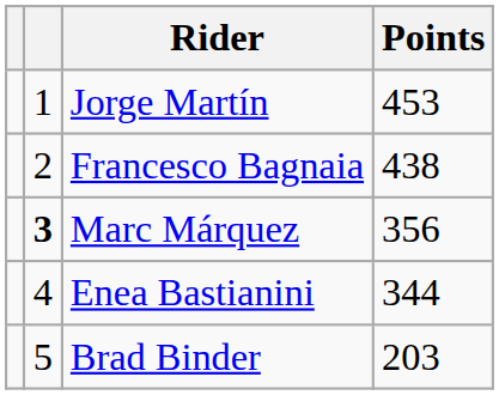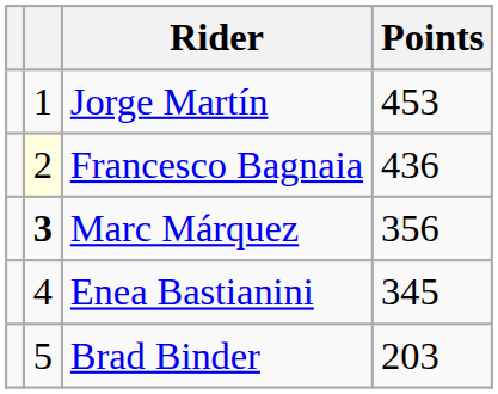Francesco Bagnaia | column 2: no background -> lightyellow background
Francesco Bagnaia | Points: 438 -> 436
Enea Bastianini | Points: 344 -> 345
